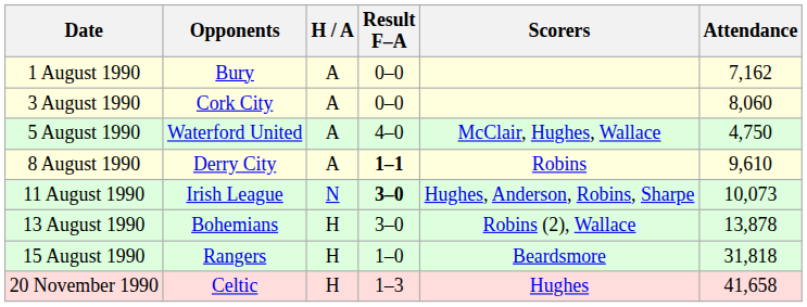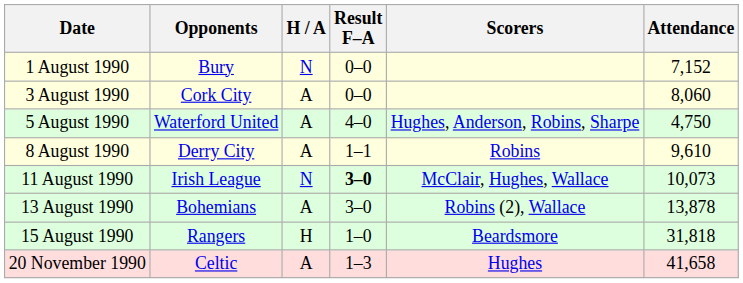1 August 1990 | H / A: A -> N
1 August 1990 | Attendance: 7,162 -> 7,152
5 August 1990 | Scorers: McClair, Hughes, Wallace -> Hughes, Anderson, Robins, Sharpe
8 August 1990 | Result F–A: bold -> normal
11 August 1990 | Scorers: Hughes, Anderson, Robins, Sharpe -> McClair, Hughes, Wallace
13 August 1990 | H / A: H -> A
20 November 1990 | H / A: H -> A
